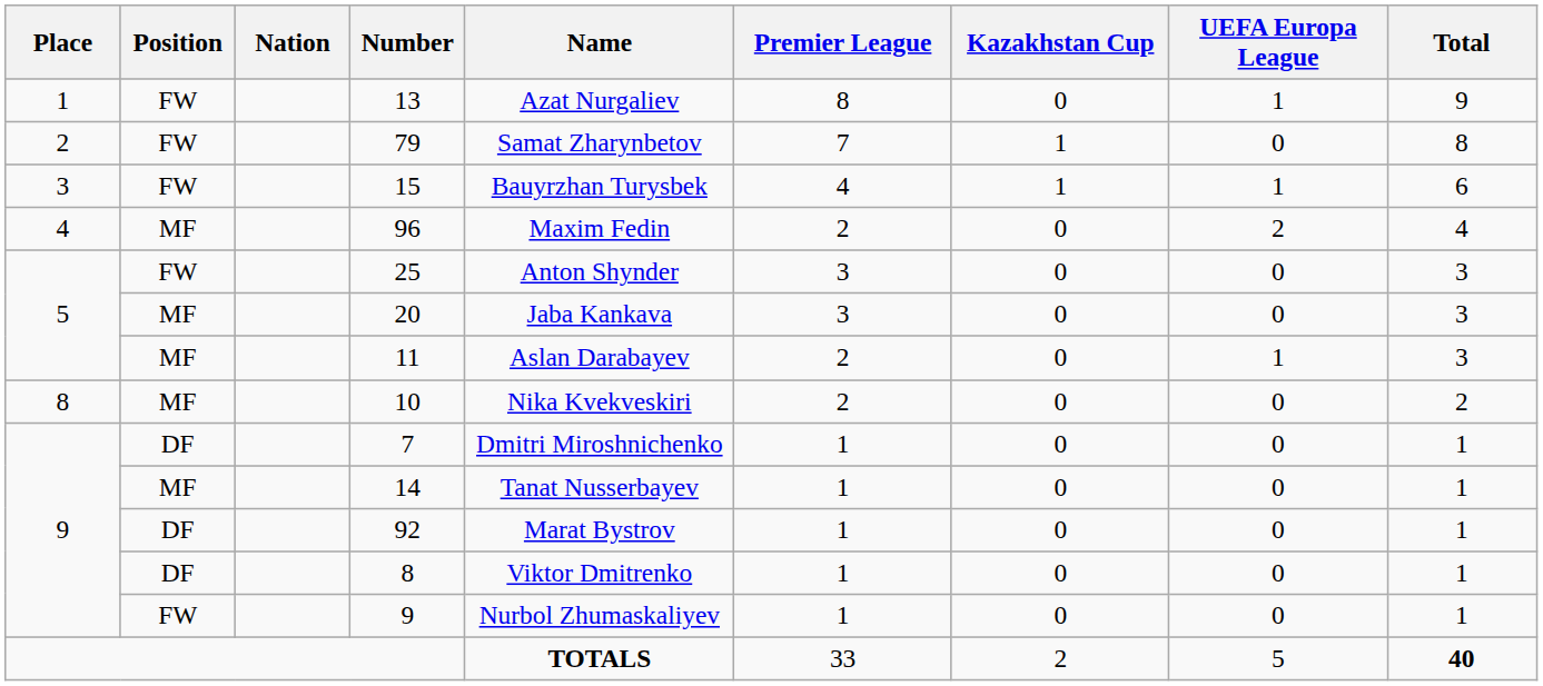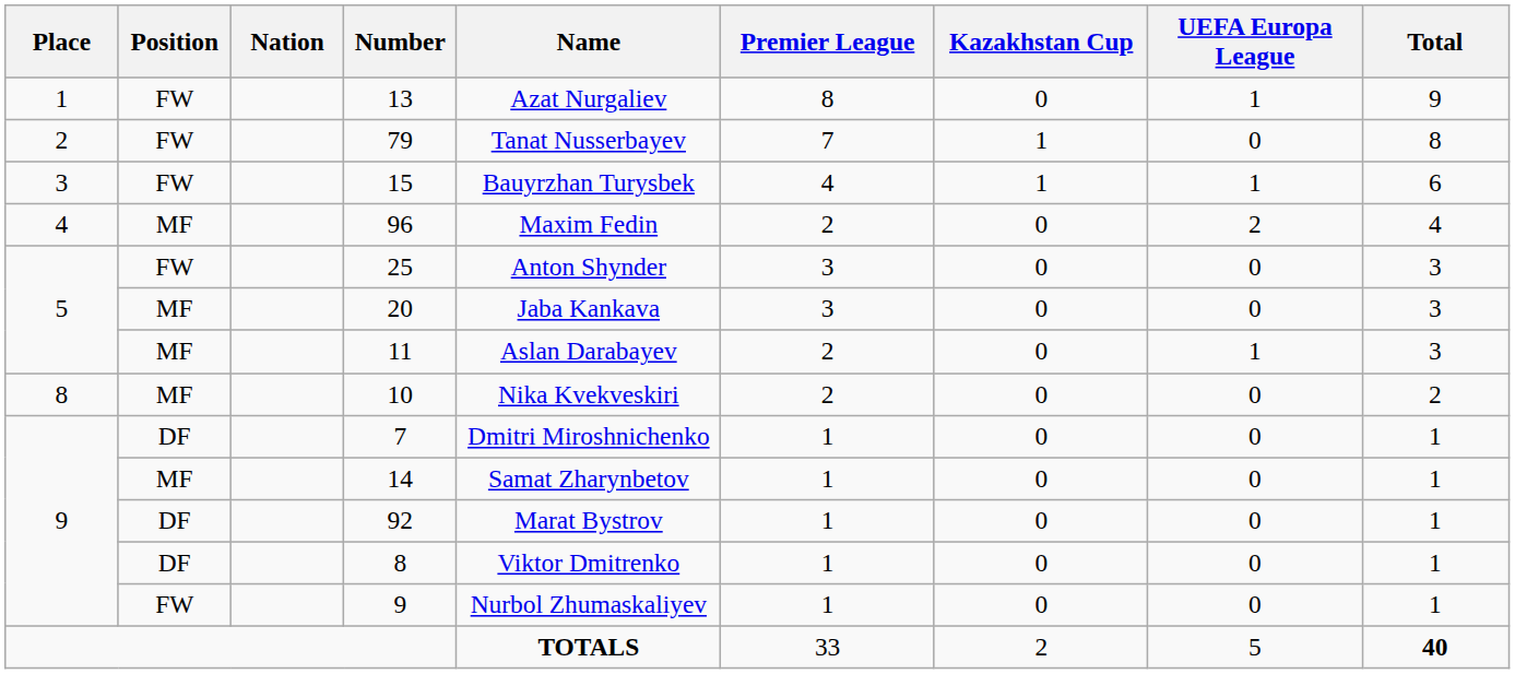79 | Name: Samat Zharynbetov -> Tanat Nusserbayev
14 | Name: Tanat Nusserbayev -> Samat Zharynbetov
